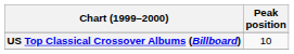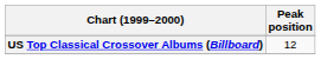US Top Classical Crossover Albums (Billboard) | Peak position: 10 -> 12
